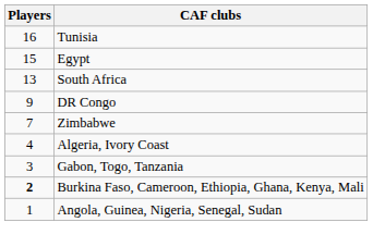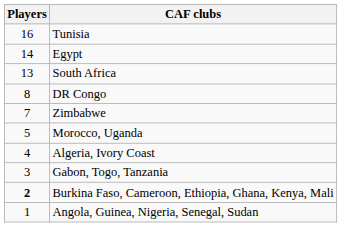Egypt | Players: 15 -> 14
DR Congo | Players: 9 -> 8
+ row: 5 | Morocco, Uganda
